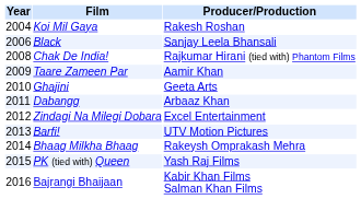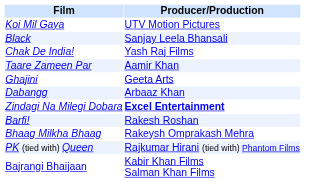- column: Year | 2004 | 2006 | 2008 | 2009 | 2010 | 2011 | 2012 | 2013 | 2014 | 2015 | 2016
Koi Mil Gaya | Producer/Production: Rakesh Roshan -> UTV Motion Pictures
Chak De India! | Producer/Production: Rajkumar Hirani (tied with) Phantom Films -> Yash Raj Films
Zindagi Na Milegi Dobara | Producer/Production: normal -> bold
Barfi! | Producer/Production: UTV Motion Pictures -> Rakesh Roshan
PK (tied with) Queen | Producer/Production: Yash Raj Films -> Rajkumar Hirani (tied with) Phantom Films
